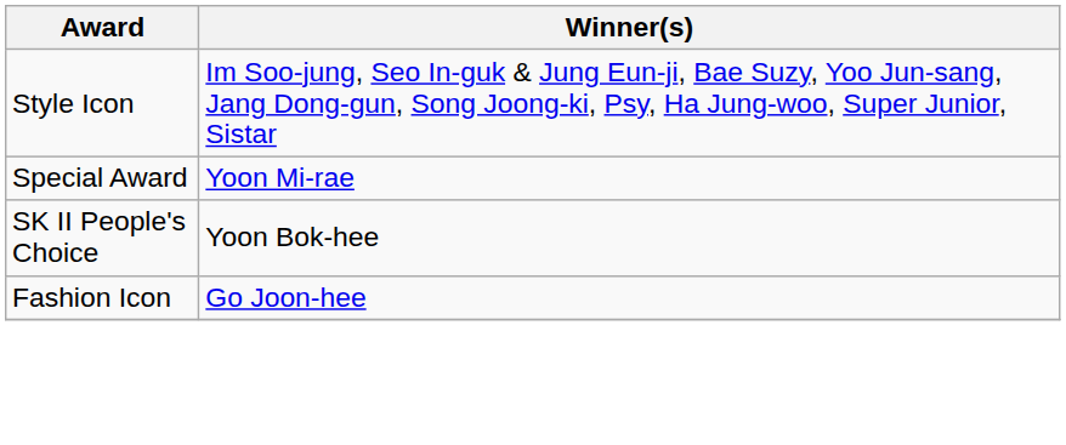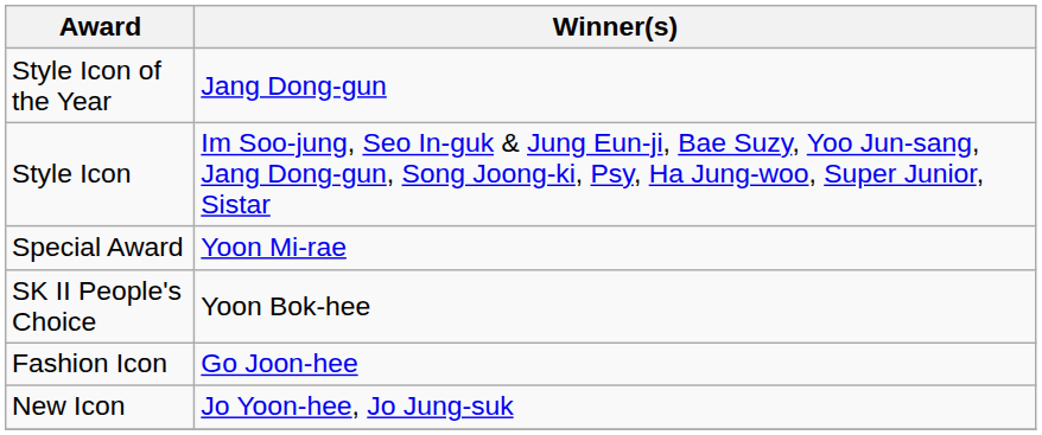+ row: Style Icon of the Year | Jang Dong-gun
+ row: New Icon | Jo Yoon-hee, Jo Jung-suk
